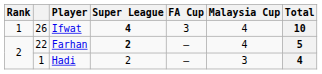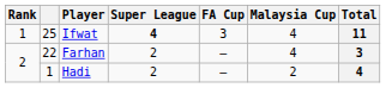Ifwat | column 2: 26 -> 25
Ifwat | Total: 10 -> 11
Farhan | Super League: bold -> normal
Farhan | Total: 5 -> 3
Hadi | Malaysia Cup: 3 -> 2
